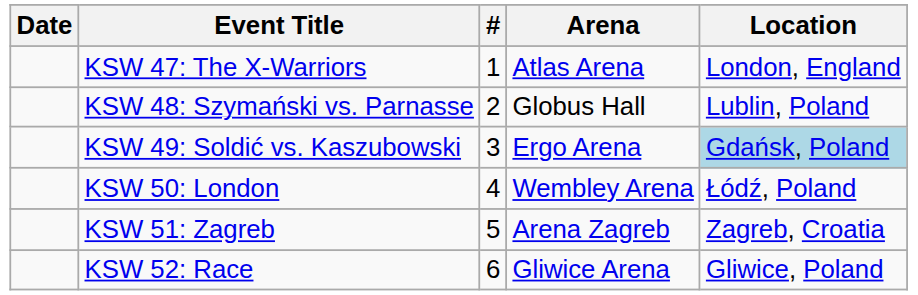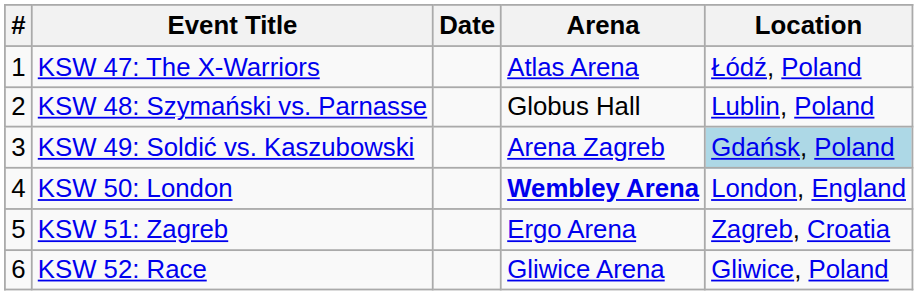columns swapped: # <-> Date
KSW 47: The X-Warriors | Location: London, England -> Łódź, Poland
KSW 49: Soldić vs. Kaszubowski | Arena: Ergo Arena -> Arena Zagreb
KSW 50: London | Arena: normal -> bold
KSW 50: London | Location: Łódź, Poland -> London, England
KSW 51: Zagreb | Arena: Arena Zagreb -> Ergo Arena
